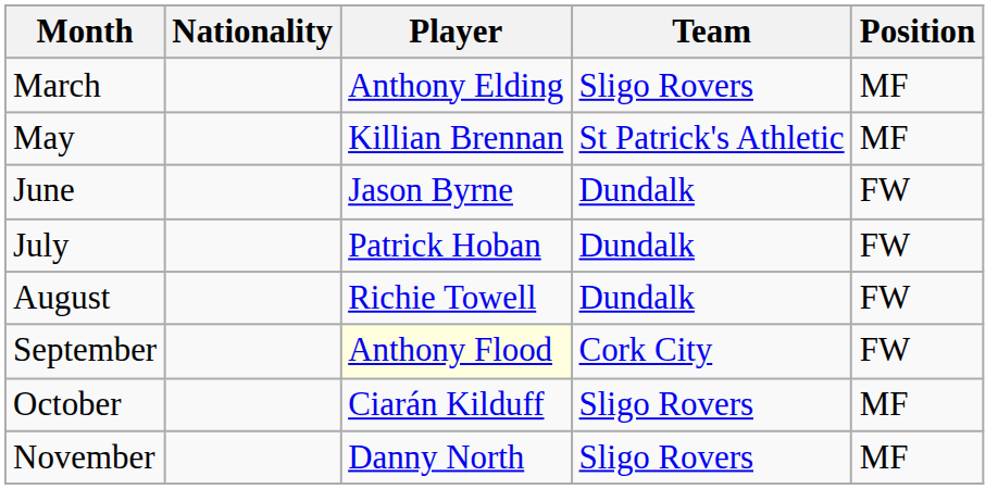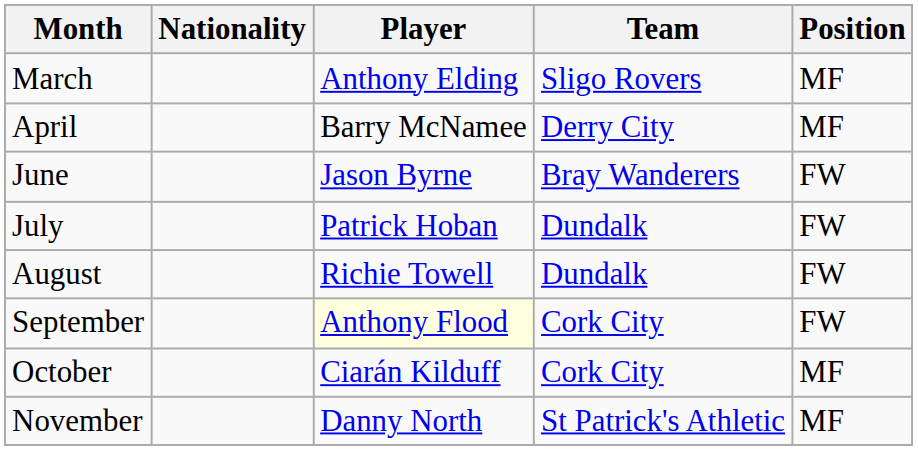+ row: April | Barry McNamee | Derry City | MF
- row: May | Killian Brennan | St Patrick's Athletic | MF
June | Team: Dundalk -> Bray Wanderers
October | Team: Sligo Rovers -> Cork City
November | Team: Sligo Rovers -> St Patrick's Athletic
